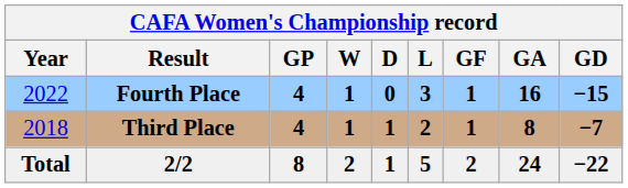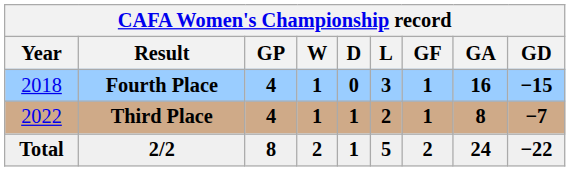Fourth Place | Year: 2022 -> 2018
Third Place | Year: 2018 -> 2022
